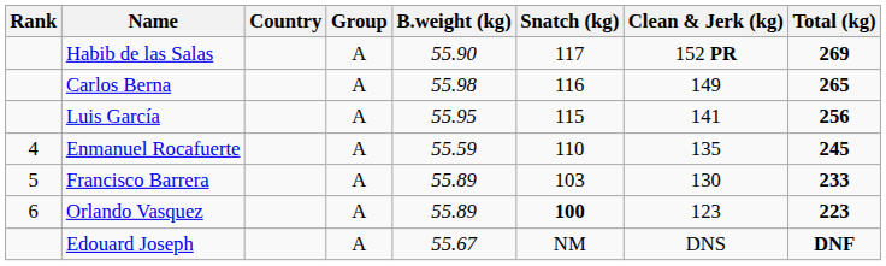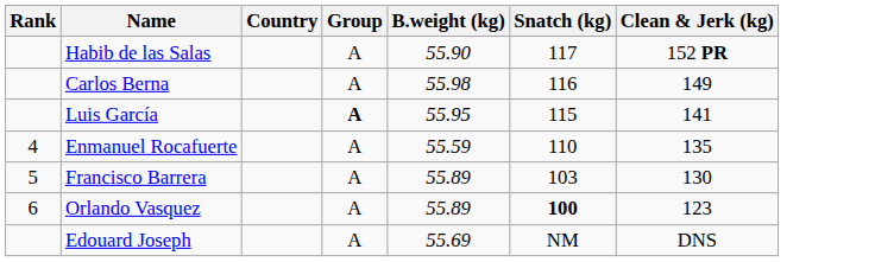- column: Total (kg) | 269 | 265 | 256 | 245 | 233 | 223 | DNF
Luis García | Group: normal -> bold
Edouard Joseph | B.weight (kg): 55.67 -> 55.69
